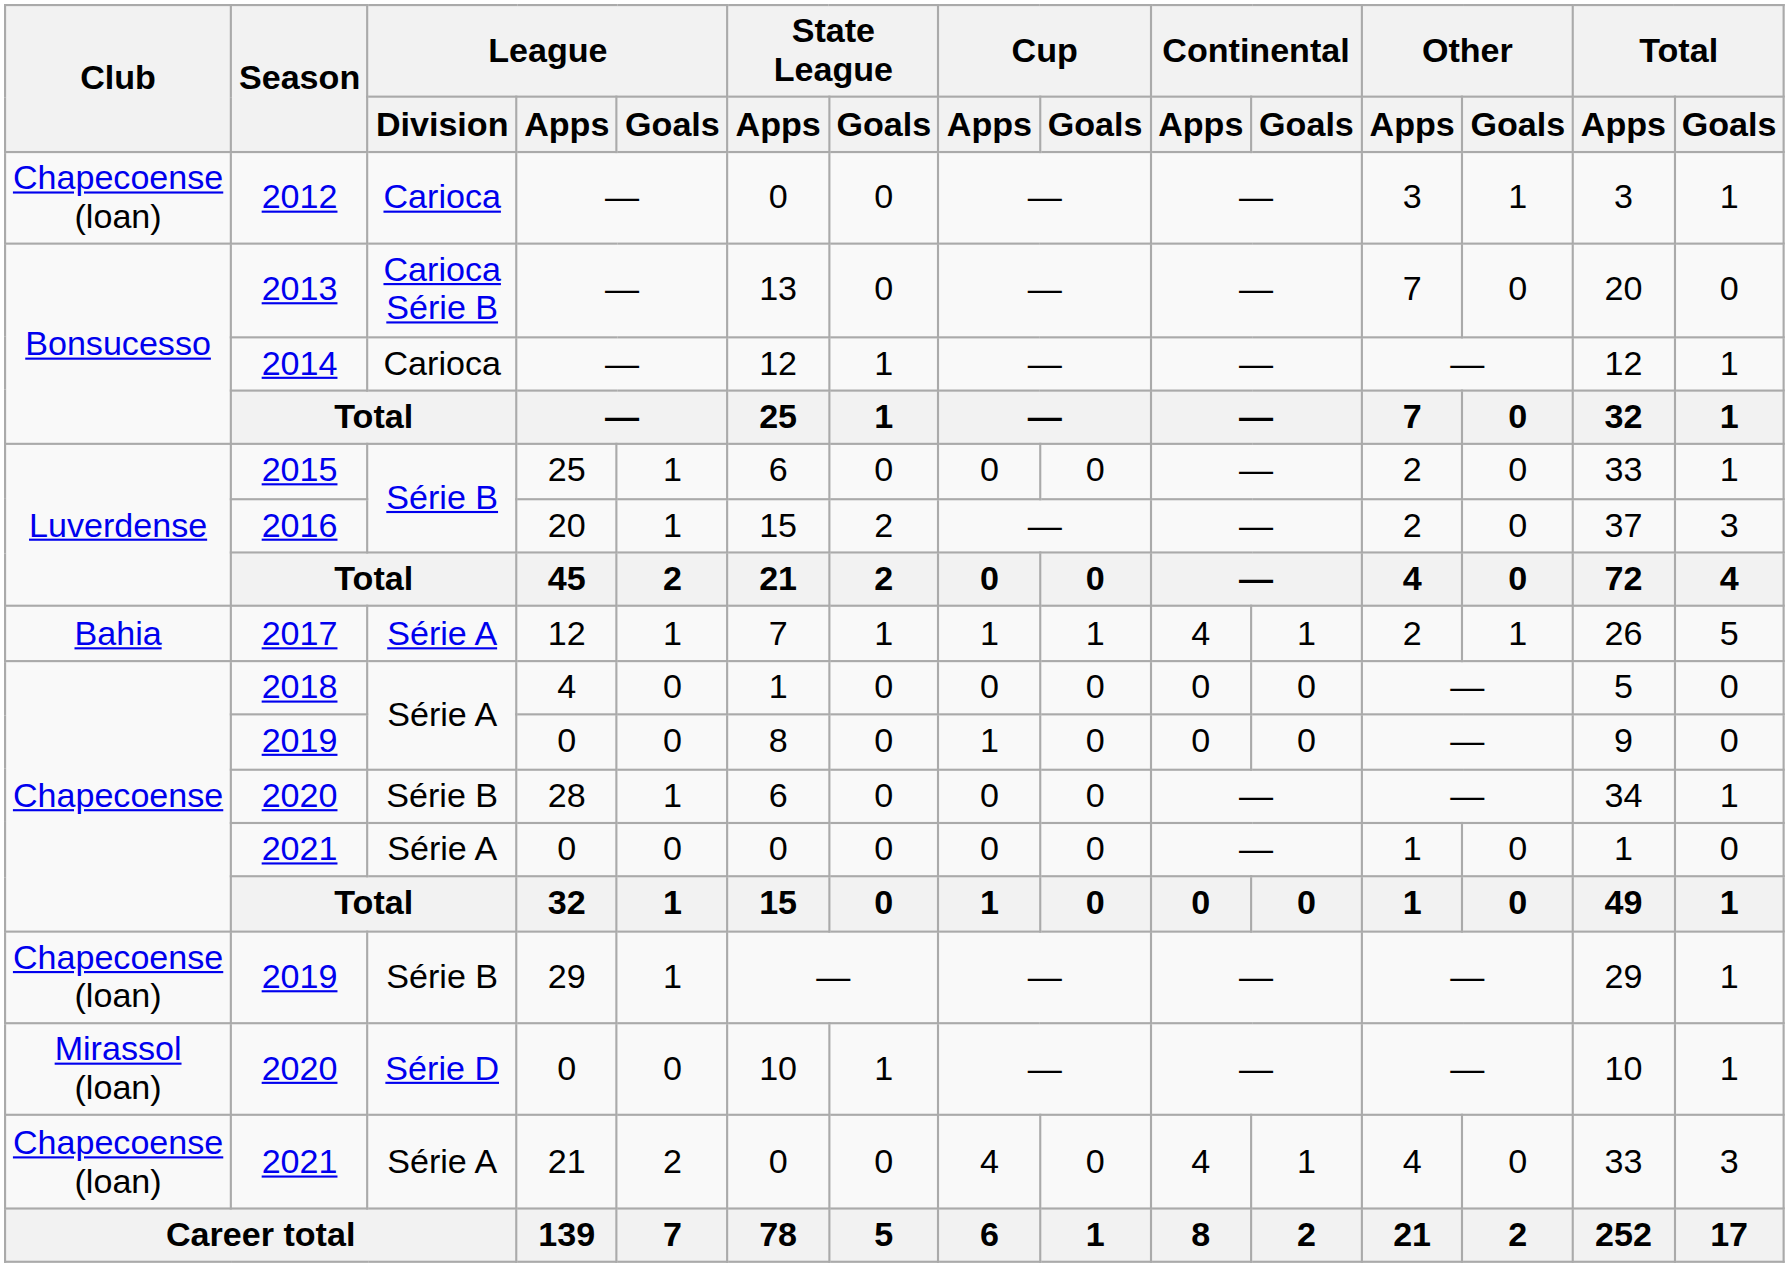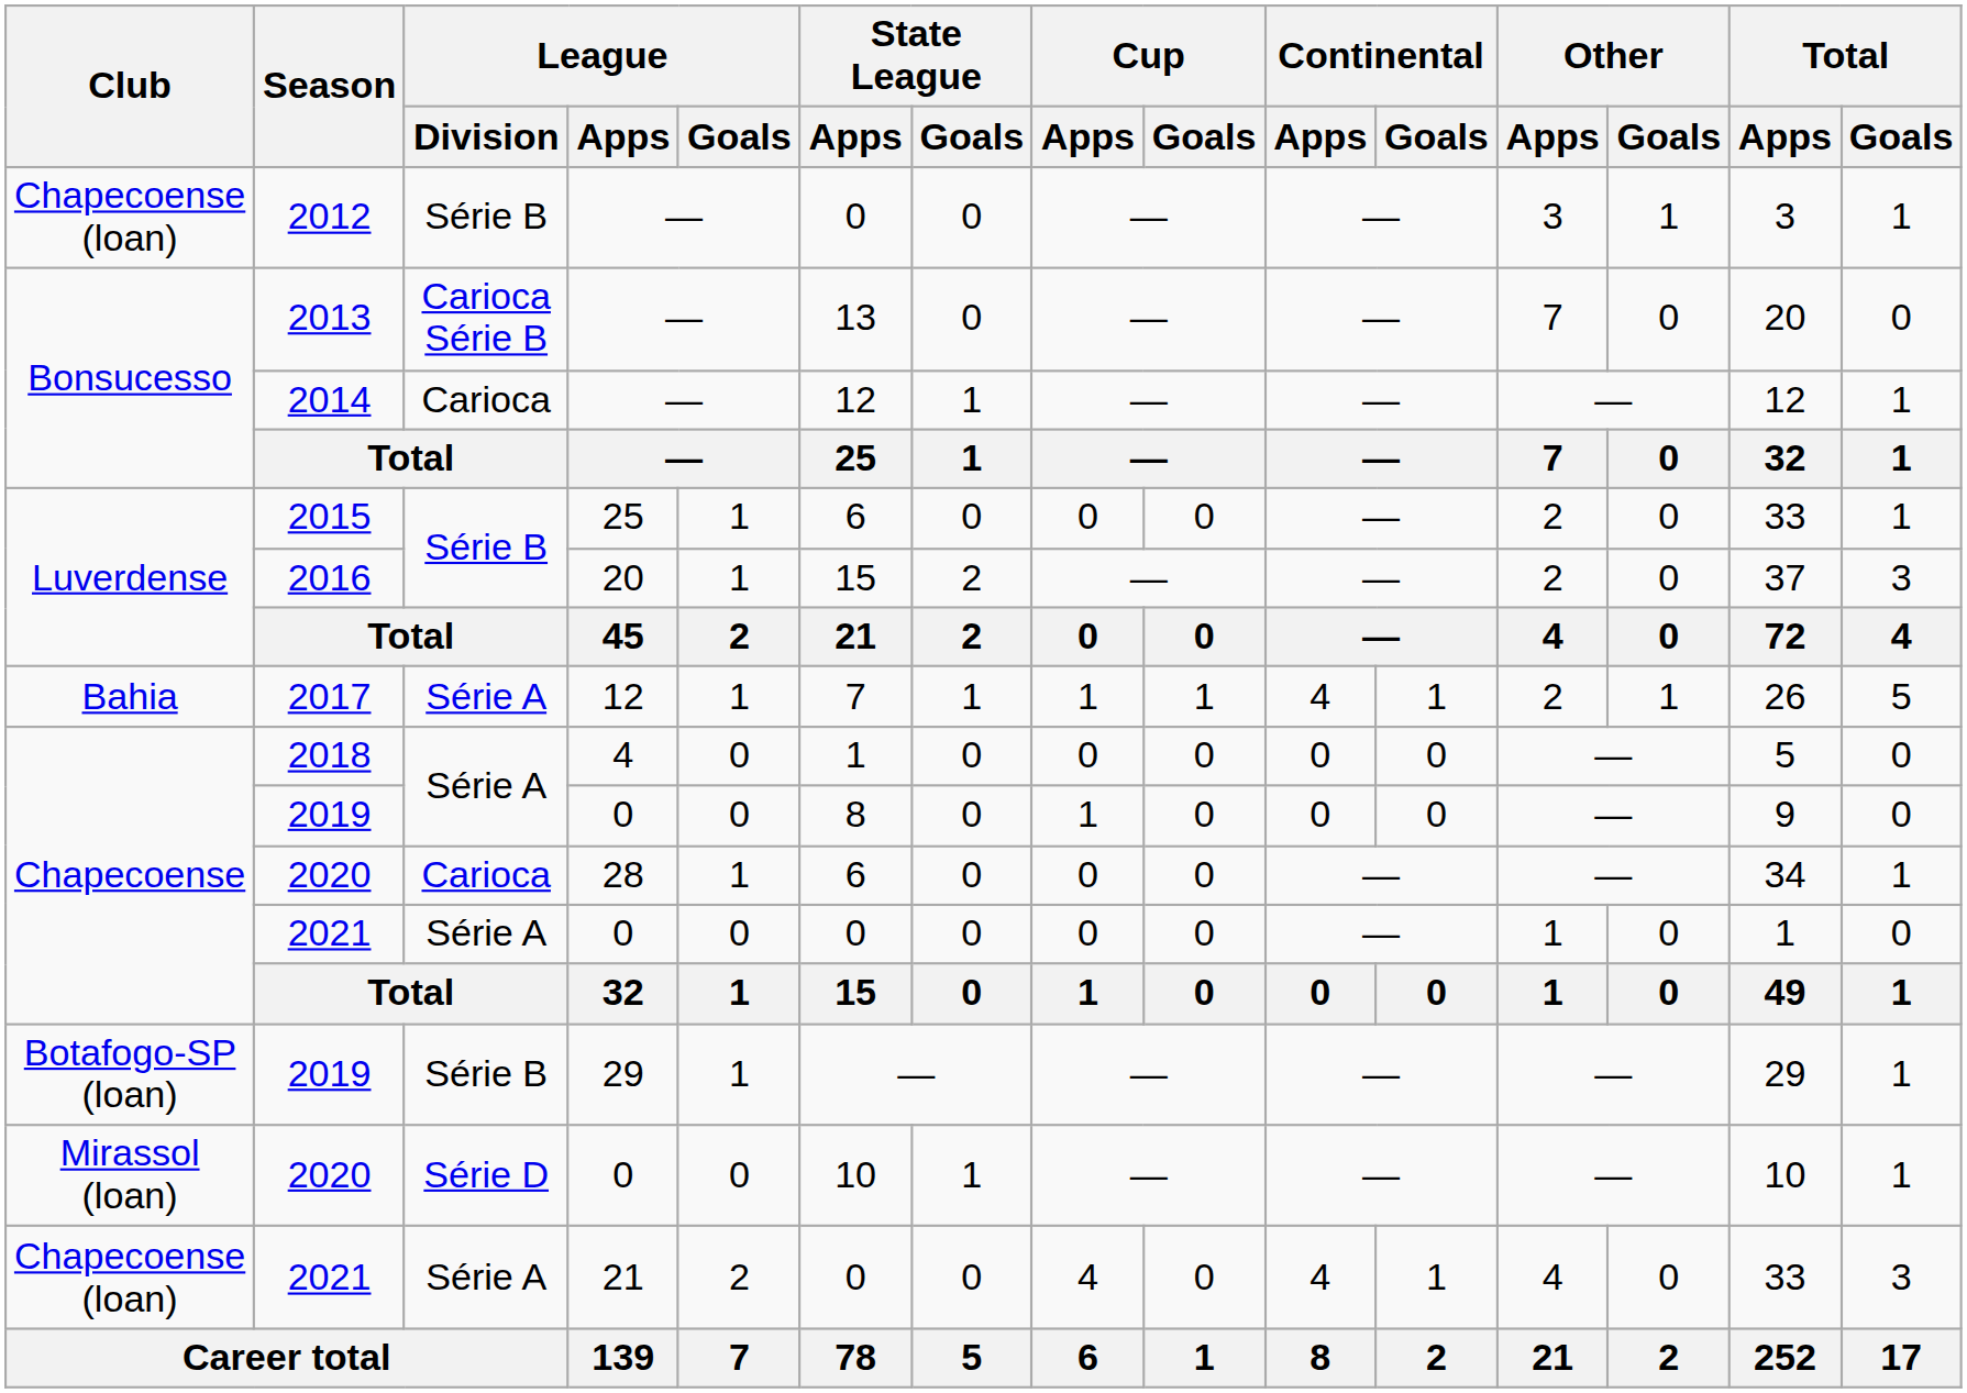2012 | League / Division: Carioca -> Série B
2020 / 28 | League / Division: Série B -> Carioca
2019 / 29 | Club: Chapecoense (loan) -> Botafogo-SP (loan)
